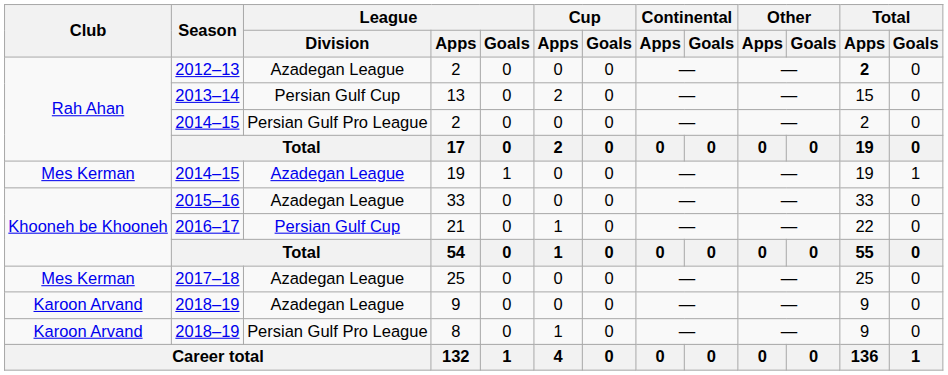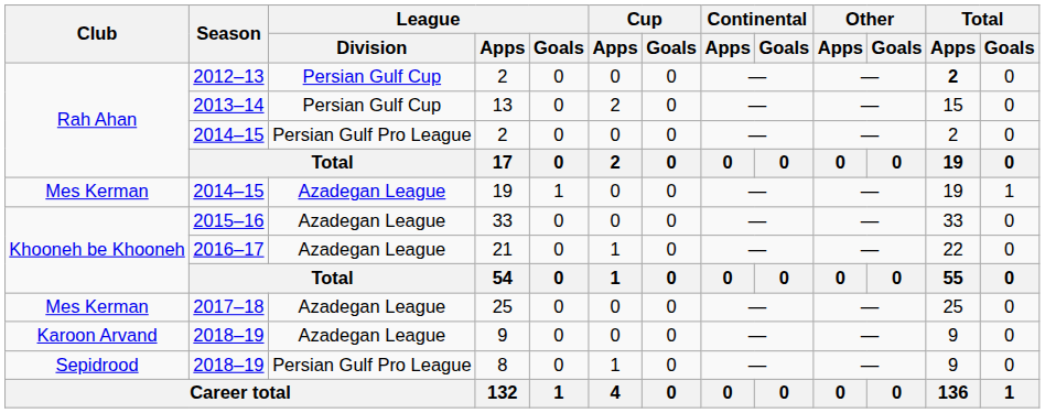2012–13 / 2 | League / Division: Azadegan League -> Persian Gulf Cup
21 | League / Division: Persian Gulf Cup -> Azadegan League
8 | Club: Karoon Arvand -> Sepidrood
